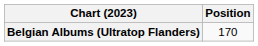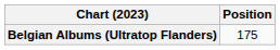Belgian Albums (Ultratop Flanders) | Position: 170 -> 175
